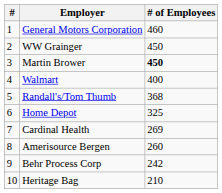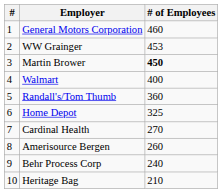WW Grainger | # of Employees: 450 -> 453
Randall's/Tom Thumb | # of Employees: 368 -> 360
Cardinal Health | # of Employees: 269 -> 270
Behr Process Corp | # of Employees: 242 -> 240
